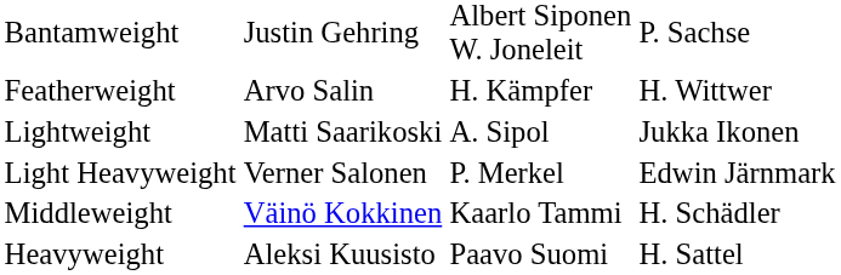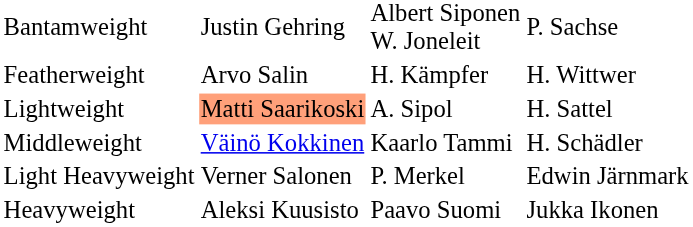Lightweight | column 2: no background -> lightsalmon background
Lightweight | column 4: Jukka Ikonen -> H. Sattel
rows swapped: Middleweight <-> Light Heavyweight
Heavyweight | column 4: H. Sattel -> Jukka Ikonen
